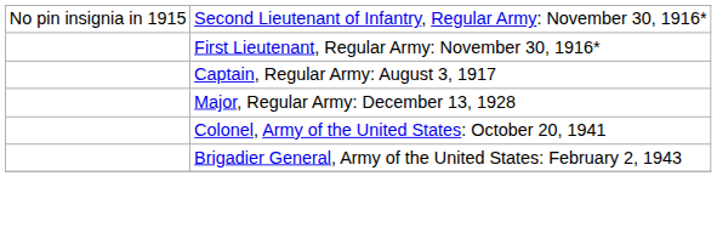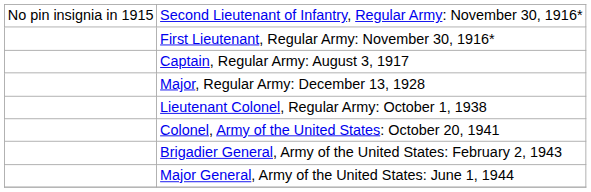+ row: Lieutenant Colonel, Regular Army: October 1, 1938
+ row: Major General, Army of the United States: June 1, 1944
